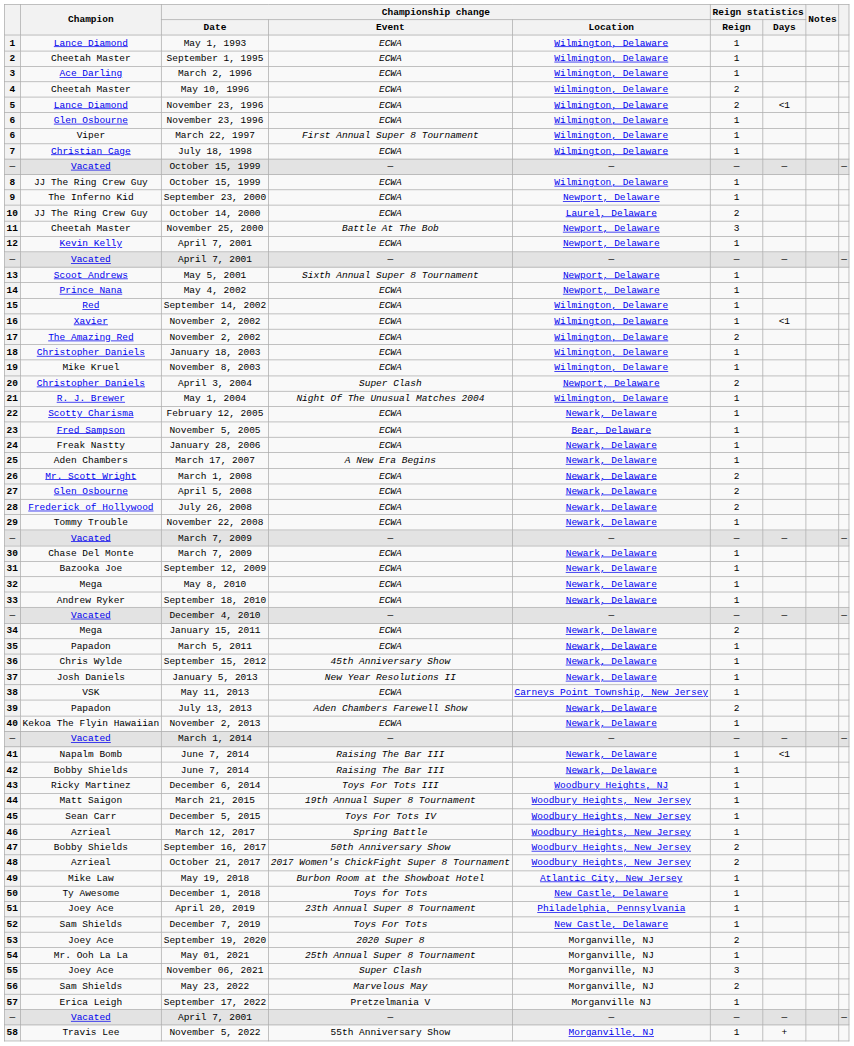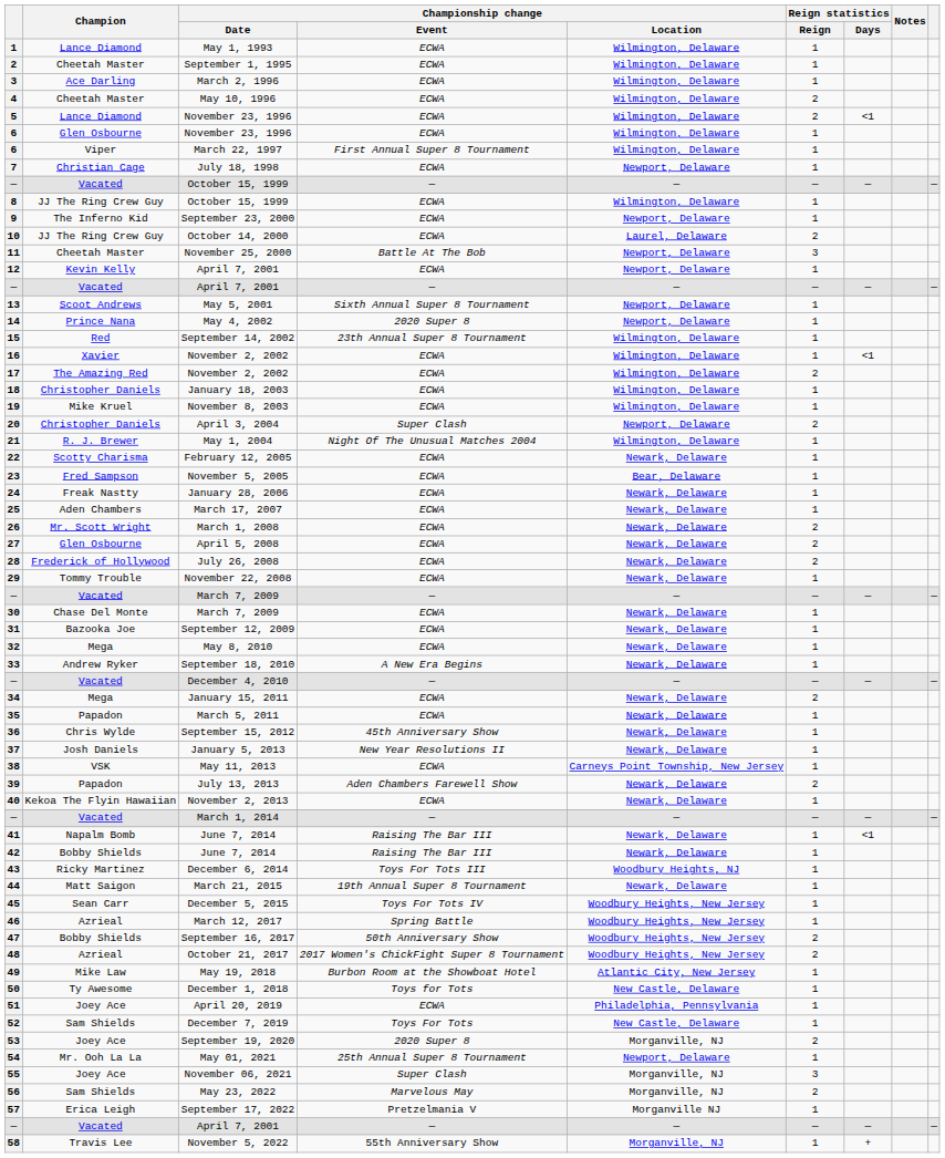7 | Championship change / Location: Wilmington, Delaware -> Newport, Delaware
14 | Championship change / Event: ECWA -> 2020 Super 8
15 | Championship change / Event: ECWA -> 23th Annual Super 8 Tournament
25 | Championship change / Event: A New Era Begins -> ECWA
33 | Championship change / Event: ECWA -> A New Era Begins
44 | Championship change / Location: Woodbury Heights, New Jersey -> Newark, Delaware
51 | Championship change / Event: 23th Annual Super 8 Tournament -> ECWA
54 | Championship change / Location: Morganville, NJ -> Newport, Delaware
